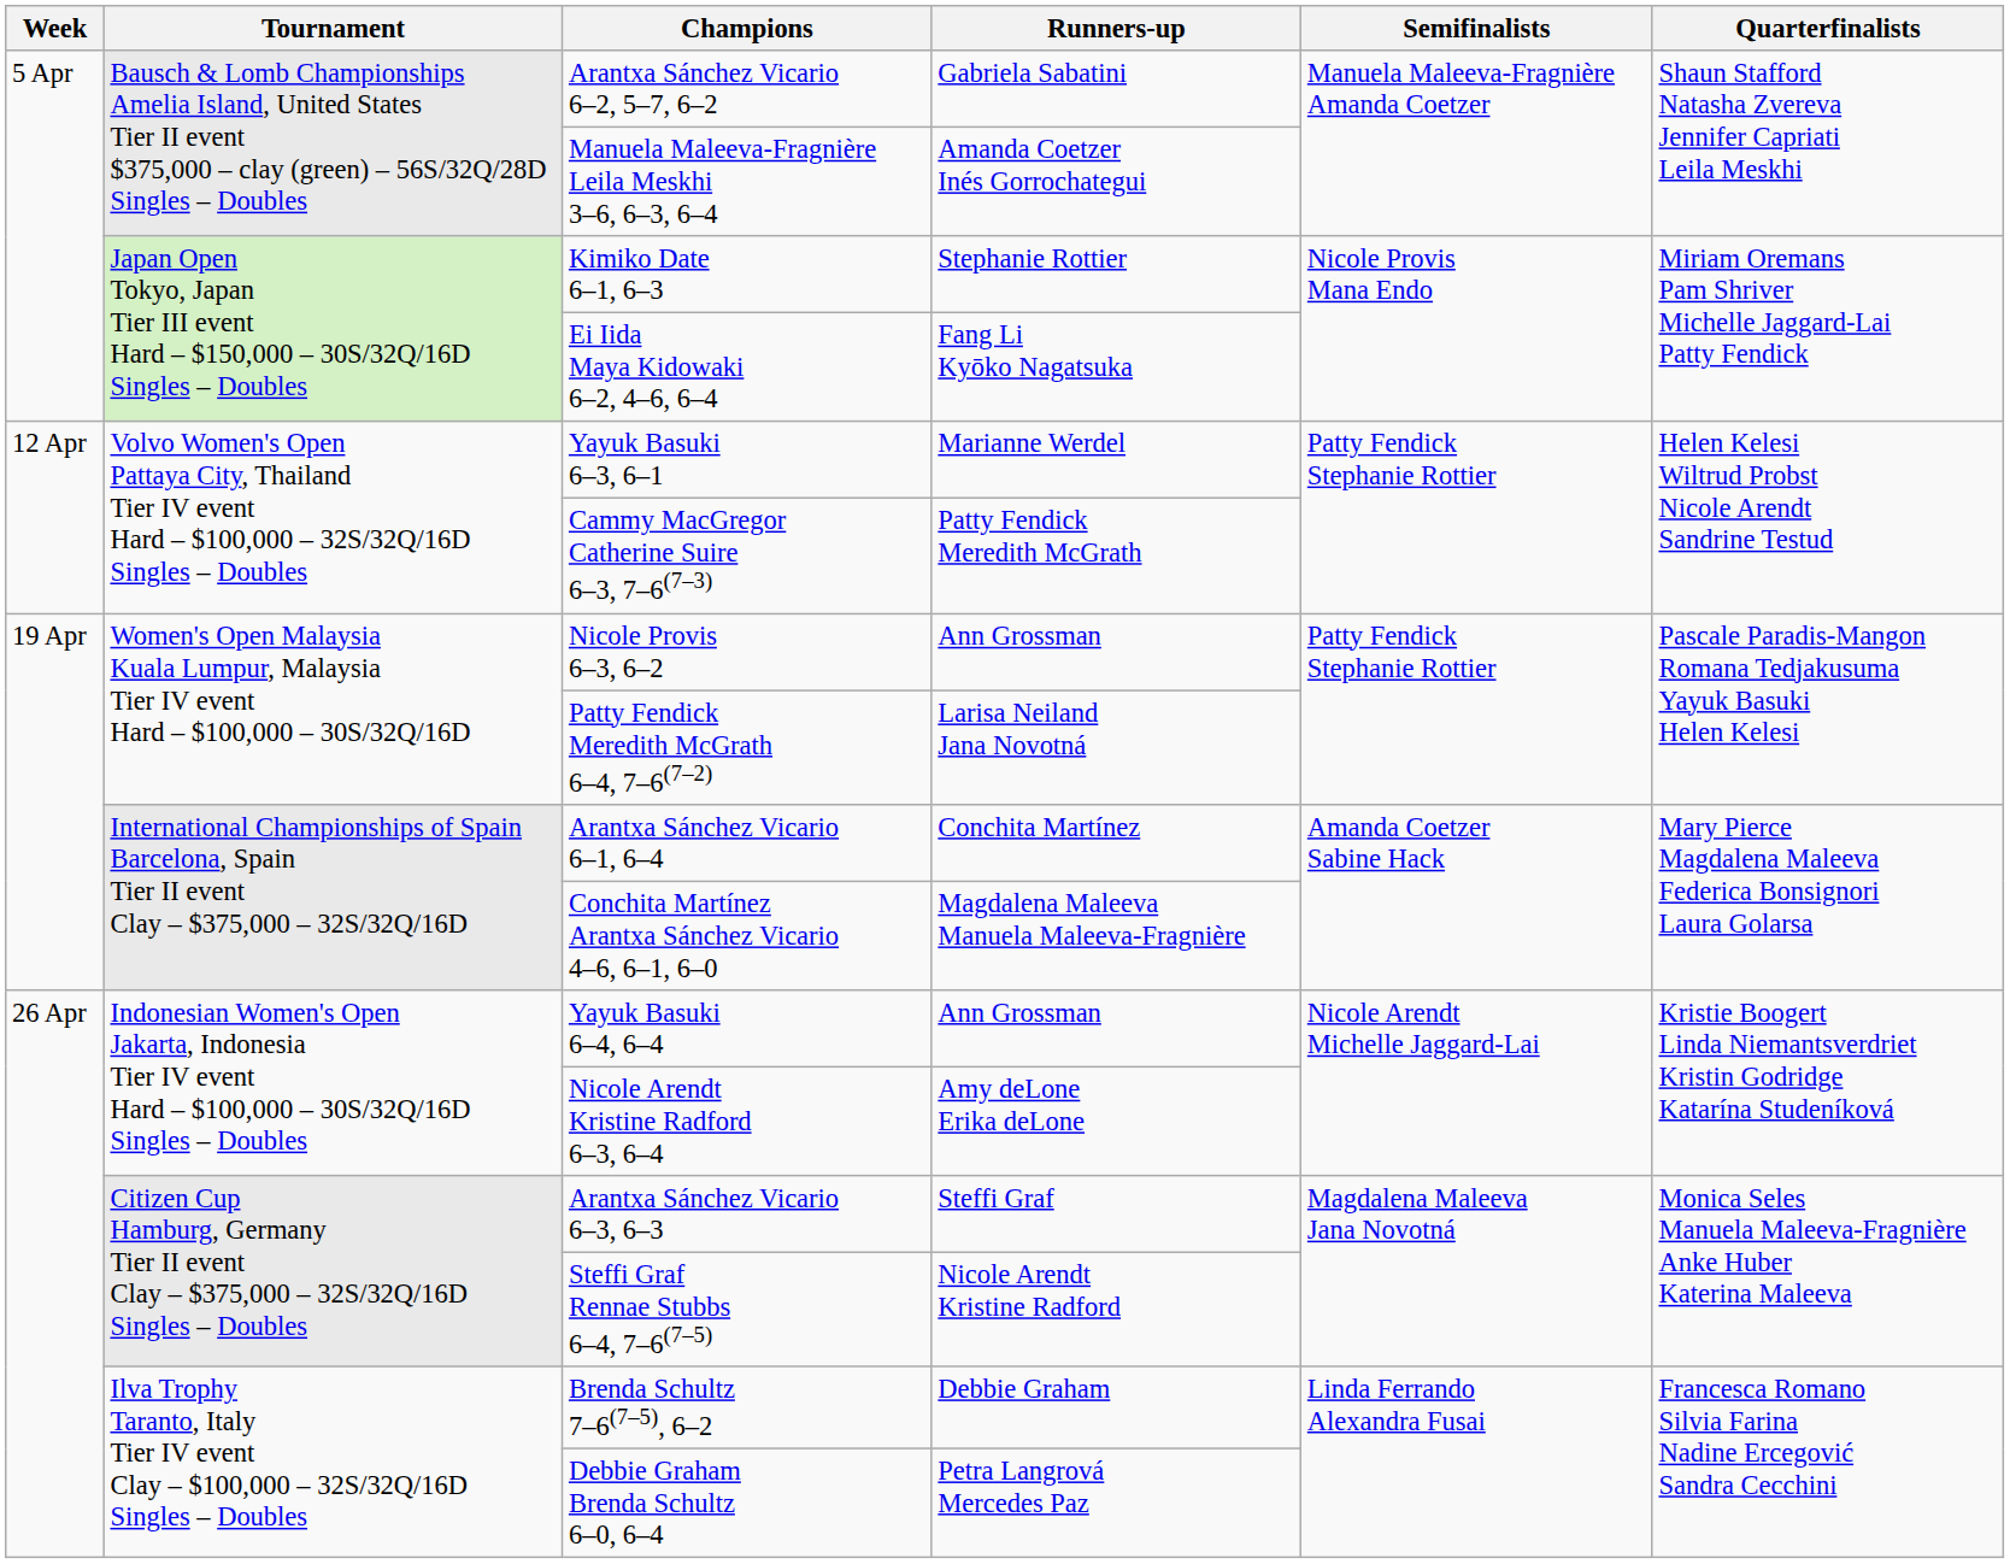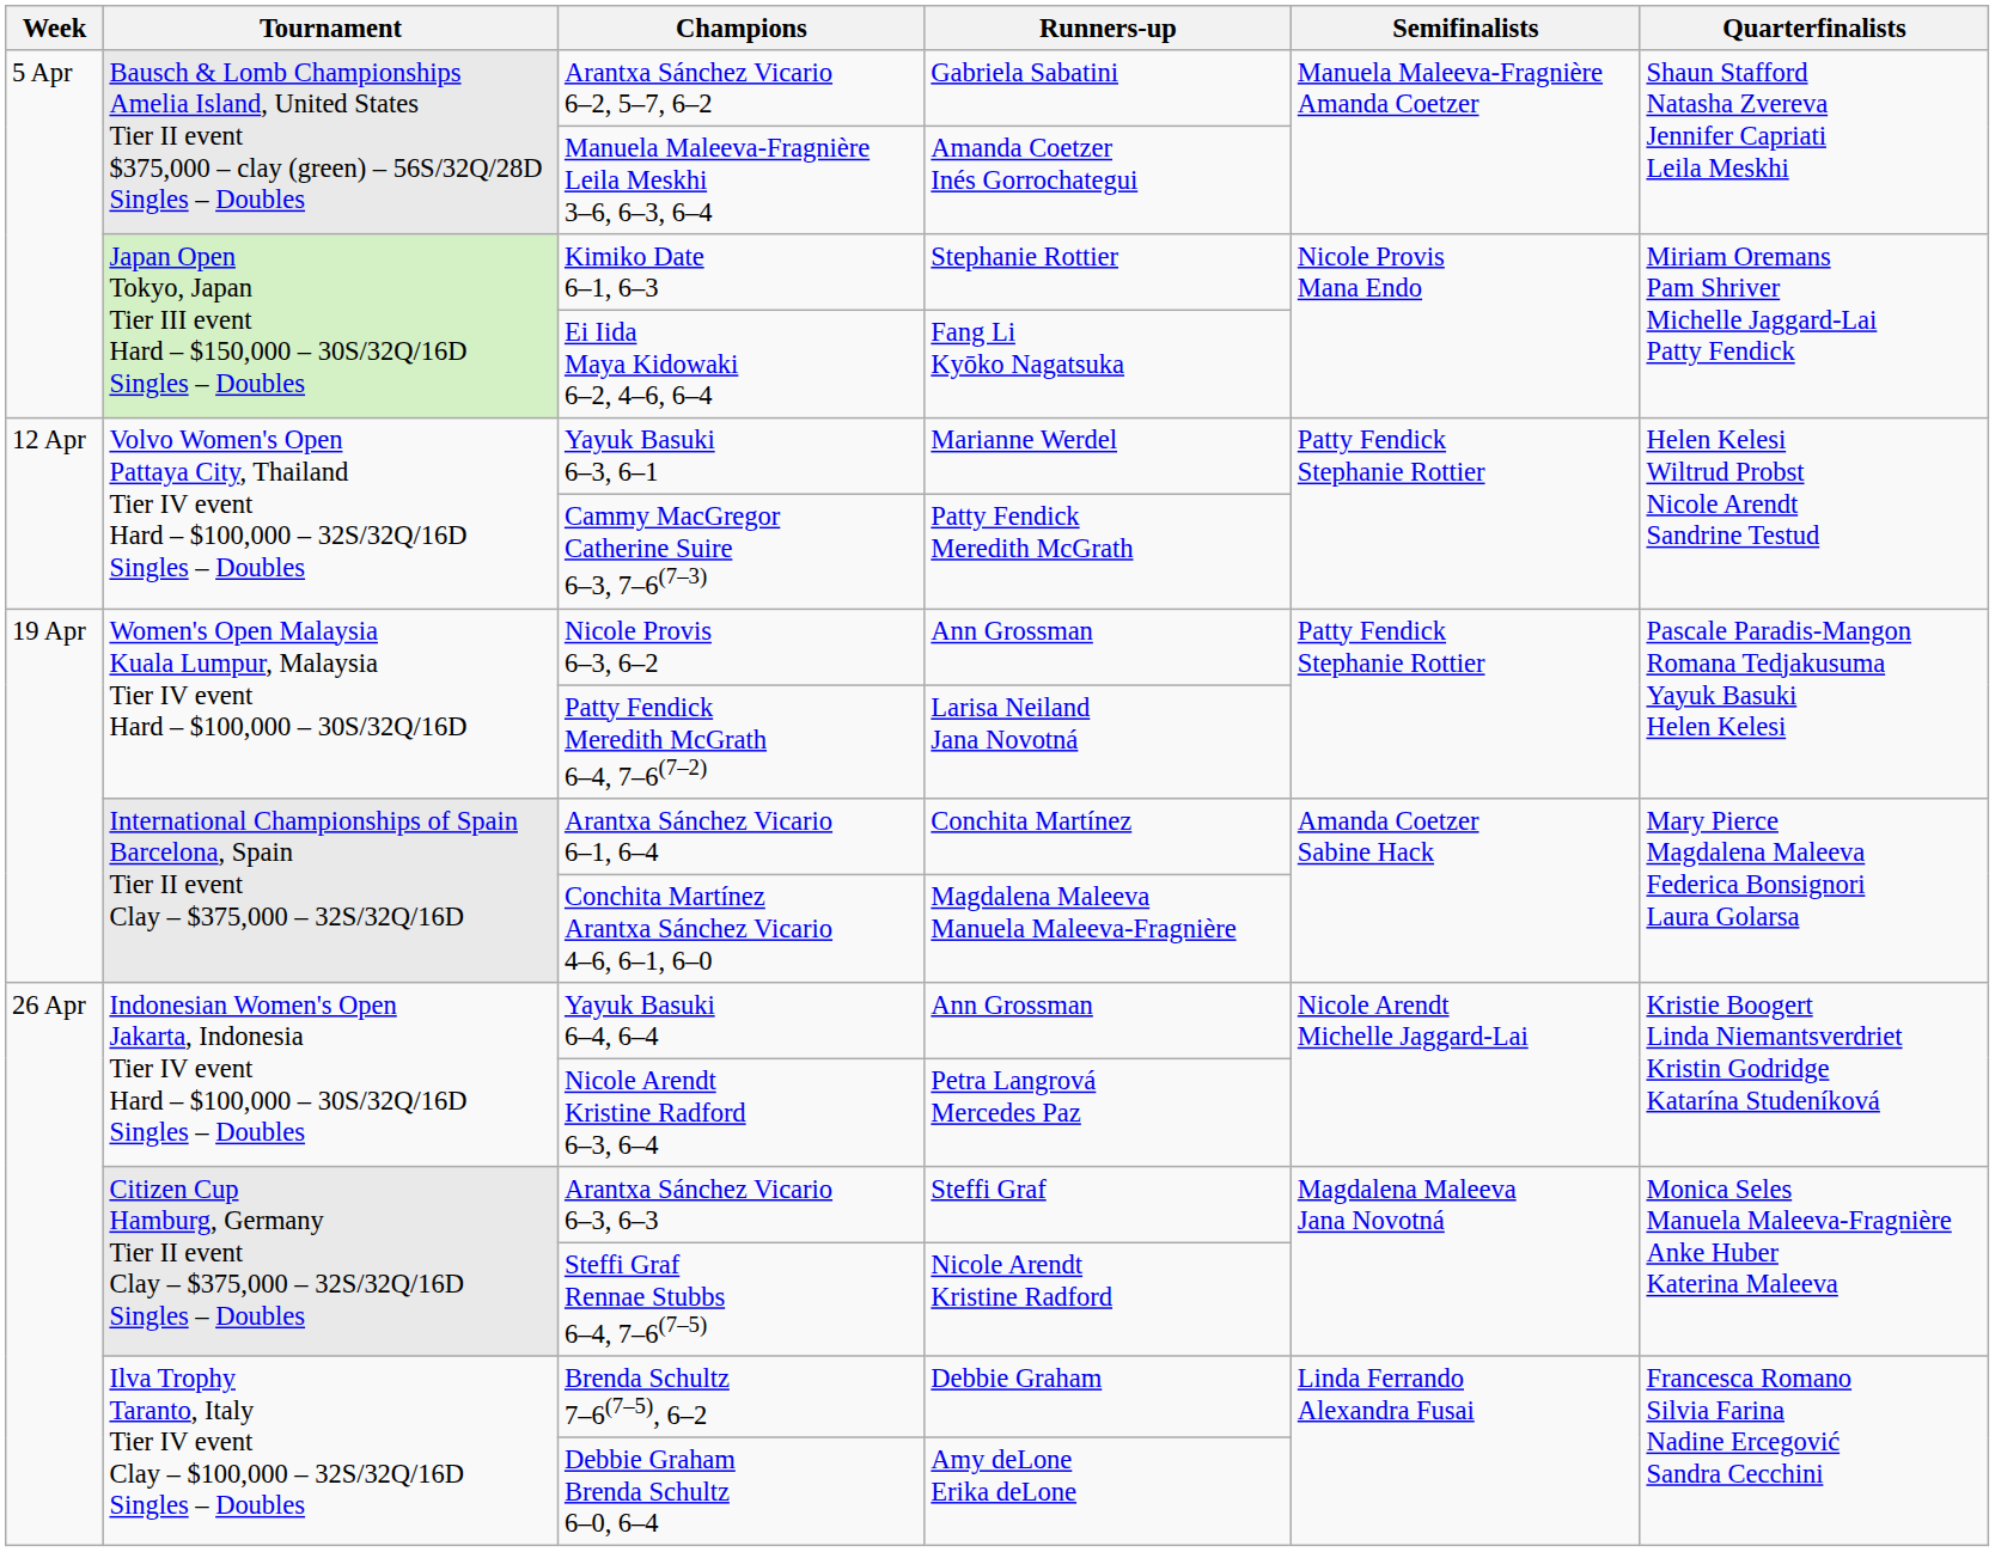Nicole Arendt Kristine Radford 6–3, 6–4 | Runners-up: Amy deLone Erika deLone -> Petra Langrová Mercedes Paz
Debbie Graham Brenda Schultz 6–0, 6–4 | Runners-up: Petra Langrová Mercedes Paz -> Amy deLone Erika deLone
